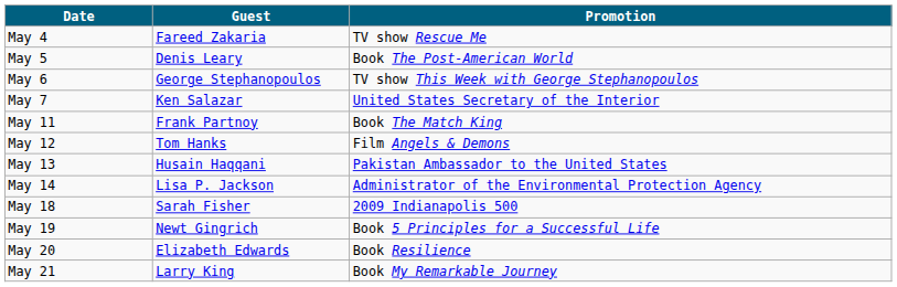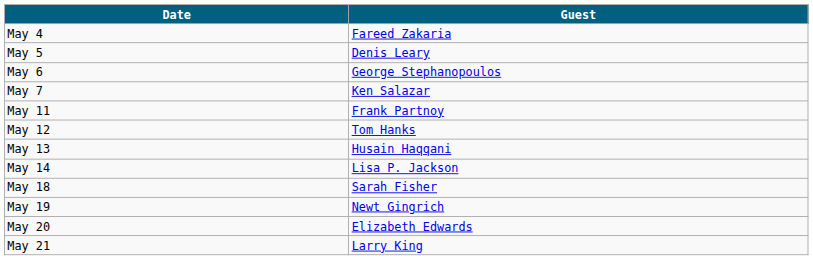- column: Promotion | TV show Rescue Me | Book The Post-American World | TV show This Week with George Stephanopoulos | United States Secretary of the Interior | Book The Match King | Film Angels & Demons | Pakistan Ambassador to the United States | Administrator of the Environmental Protection Agency | 2009 Indianapolis 500 | Book 5 Principles for a Successful Life | Book Resilience | Book My Remarkable Journey
